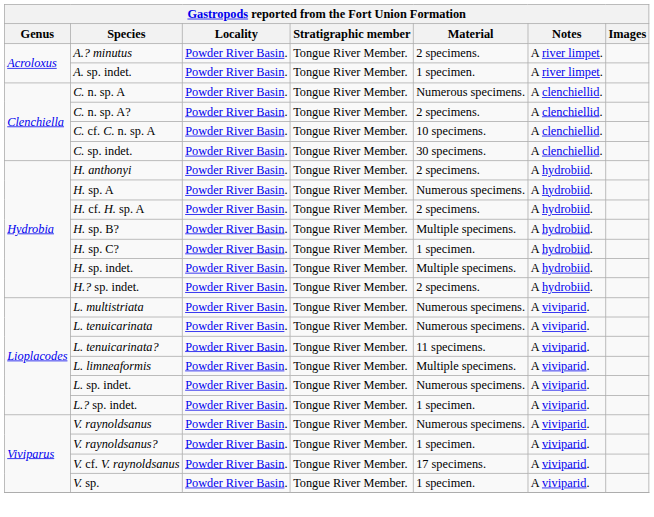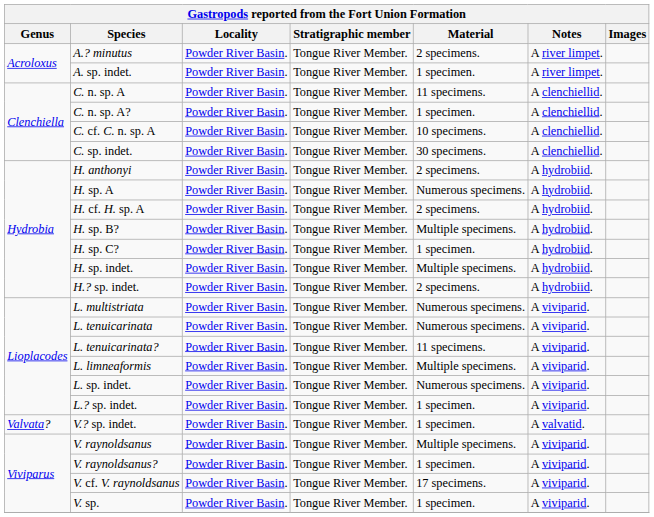C. n. sp. A | Material: Numerous specimens. -> 11 specimens.
C. n. sp. A? | Material: 2 specimens. -> 1 specimen.
+ row: Valvata? | V.? sp. indet. | Powder River Basin. | Tongue River Member. | 1 specimen. | A valvatid.
V. raynoldsanus | Material: Numerous specimens. -> Multiple specimens.
